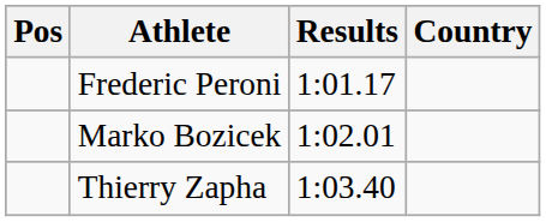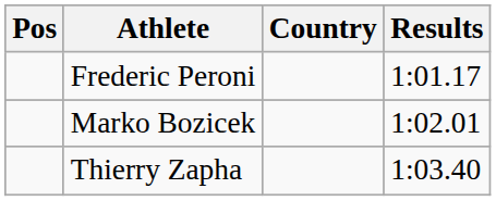columns swapped: Country <-> Results
